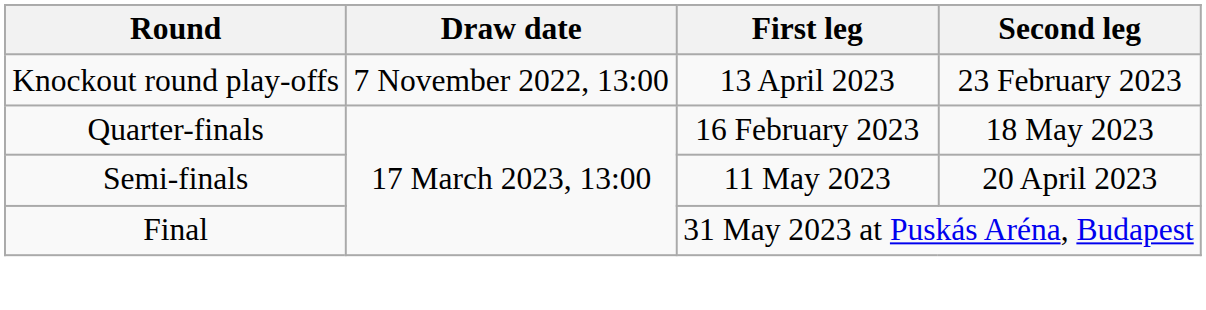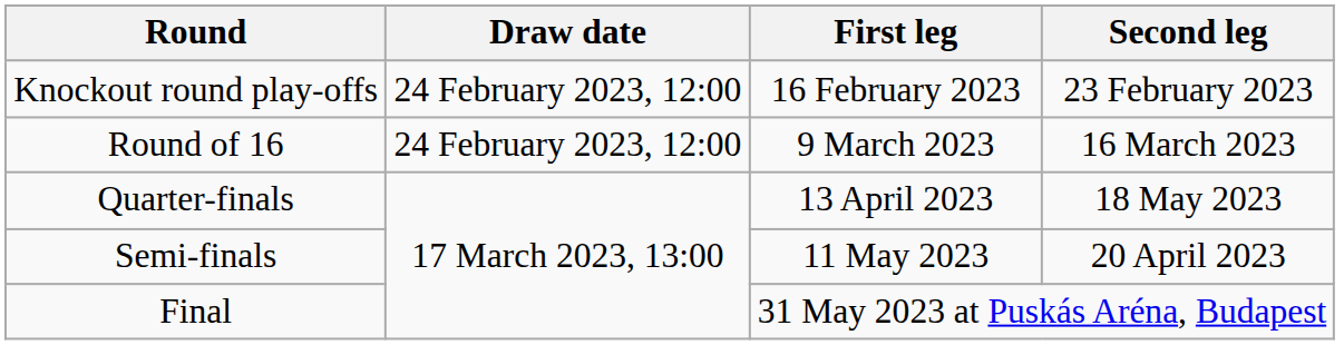Knockout round play-offs | Draw date: 7 November 2022, 13:00 -> 24 February 2023, 12:00
Knockout round play-offs | First leg: 13 April 2023 -> 16 February 2023
+ row: Round of 16 | 24 February 2023, 12:00 | 9 March 2023 | 16 March 2023
Quarter-finals | First leg: 16 February 2023 -> 13 April 2023
